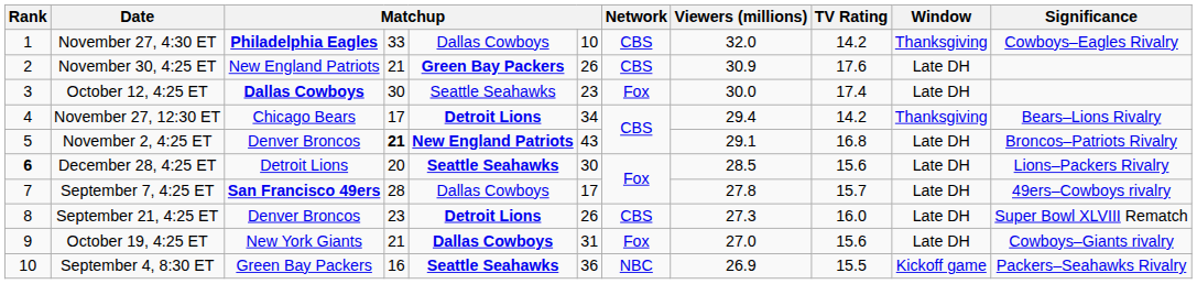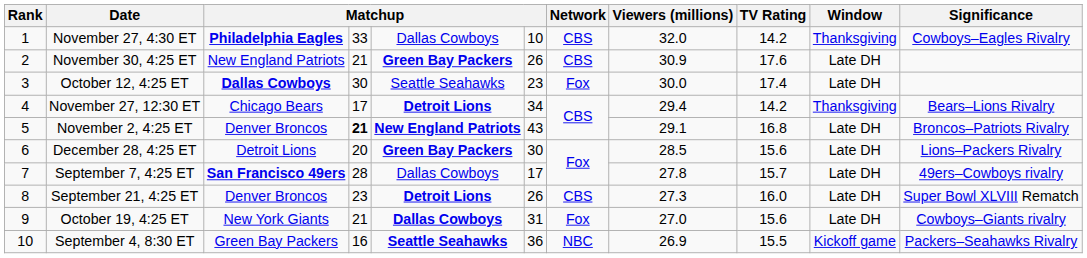December 28, 4:25 ET | Rank: bold -> normal
December 28, 4:25 ET | column 5: Seattle Seahawks -> Green Bay Packers
